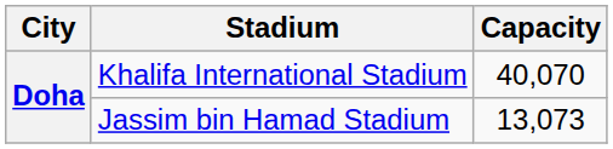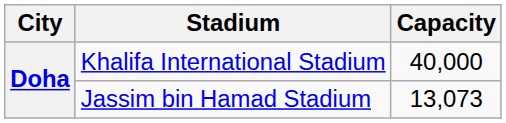Khalifa International Stadium | Capacity: 40,070 -> 40,000
